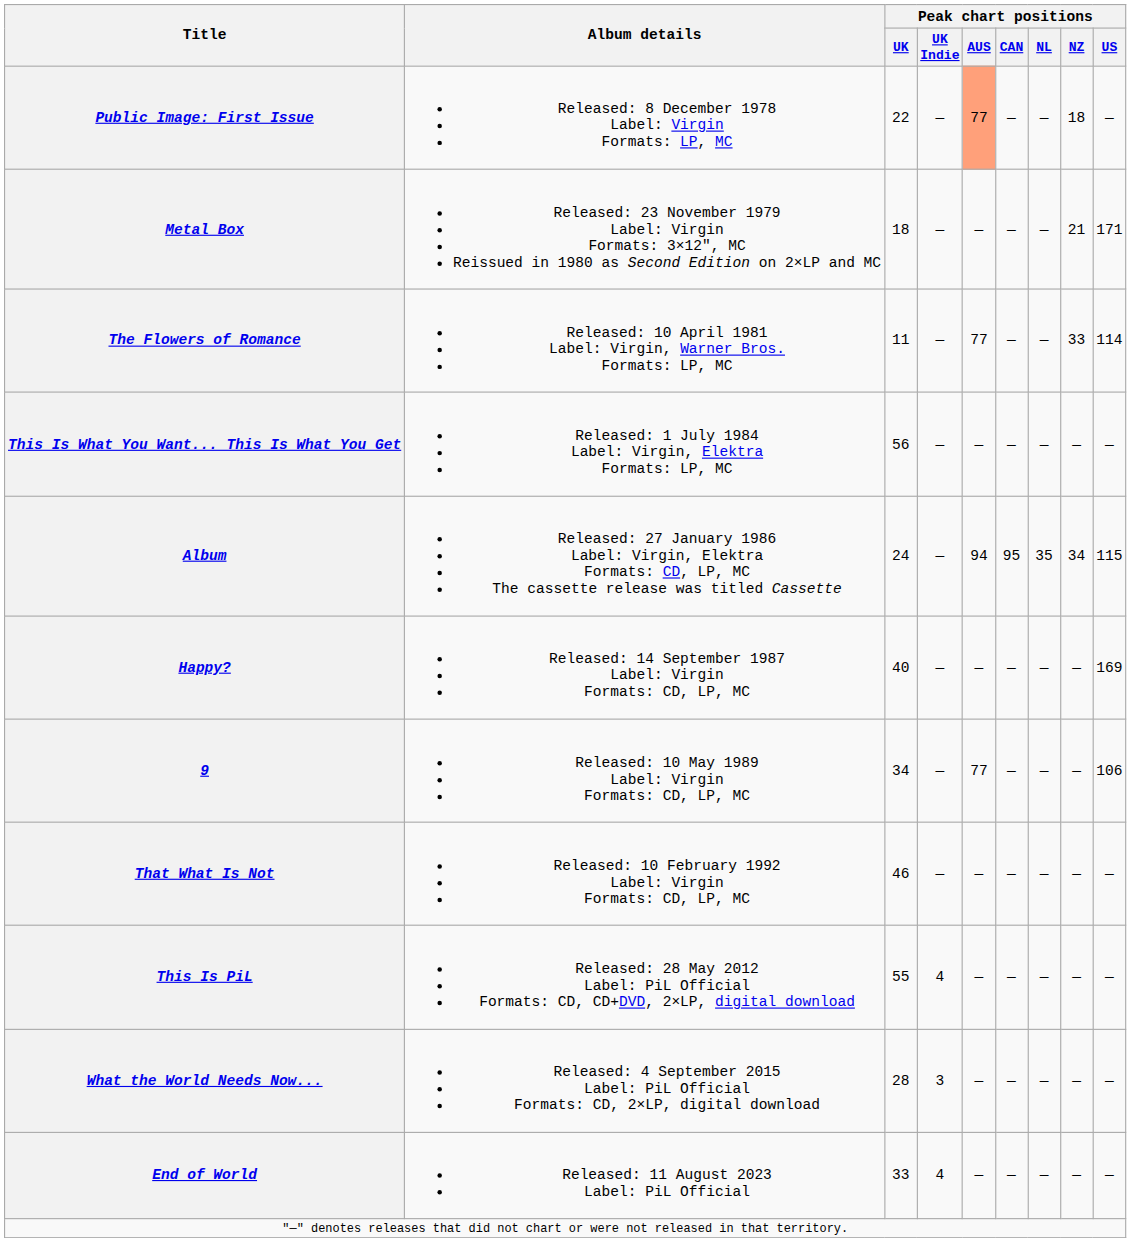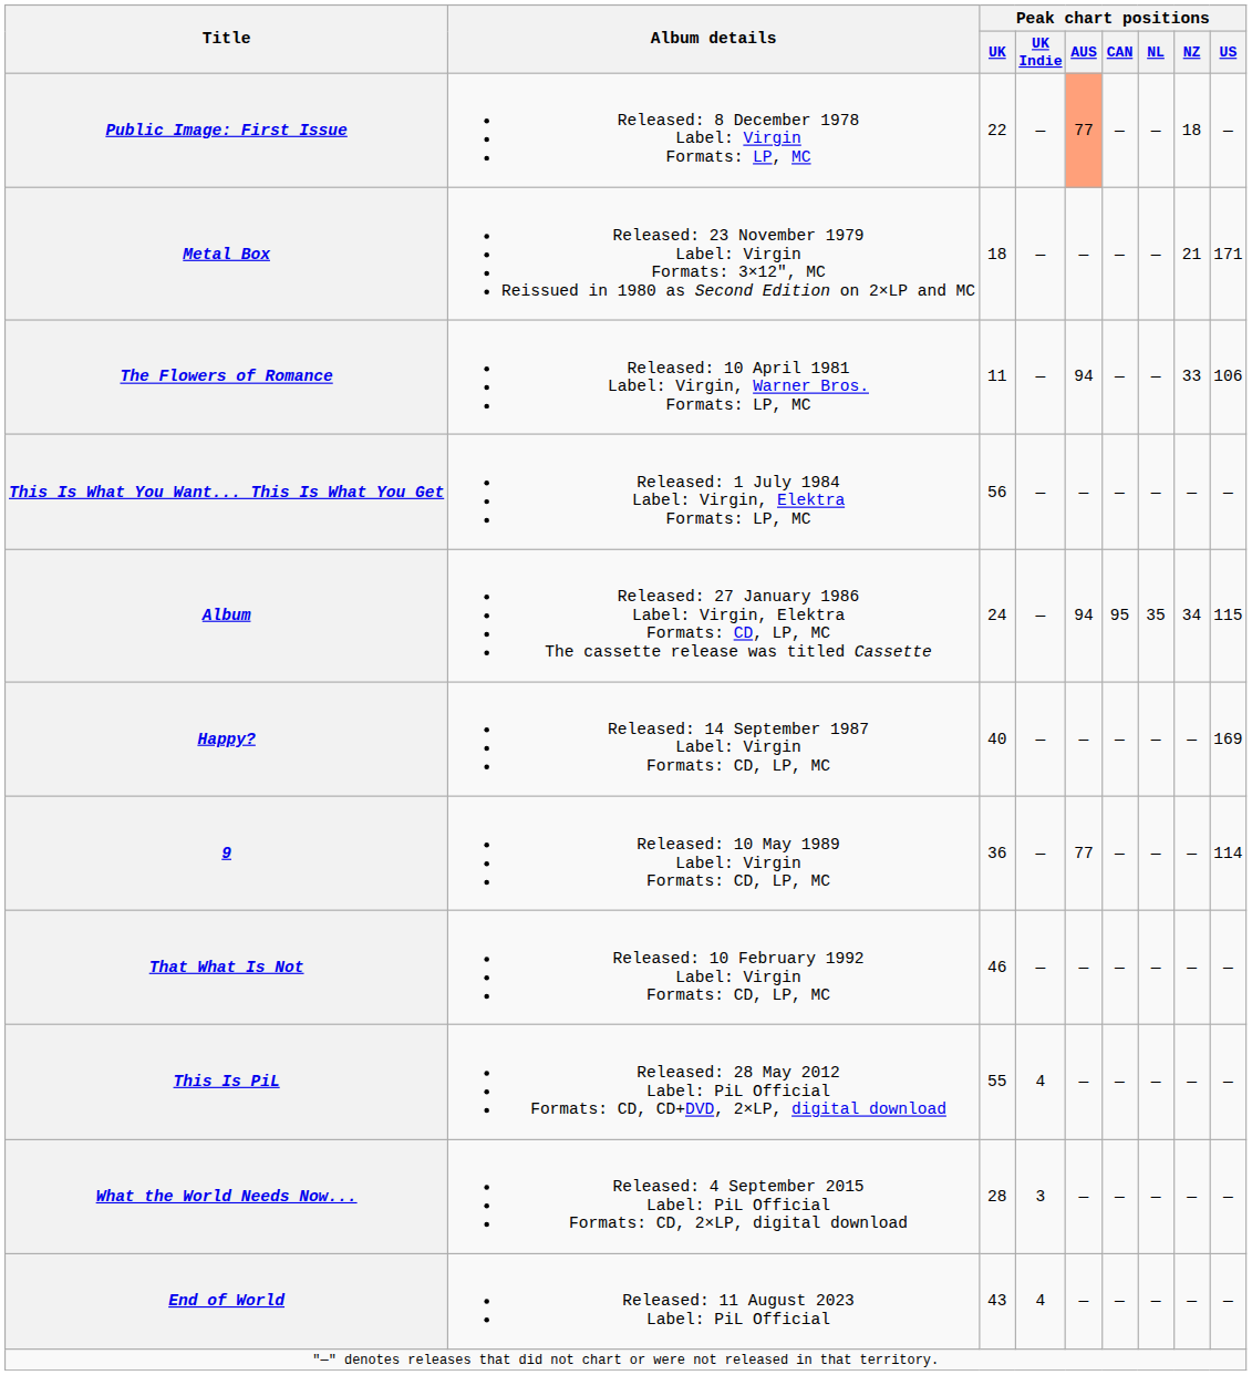The Flowers of Romance | Peak chart positions / AUS: 77 -> 94
The Flowers of Romance | Peak chart positions / US: 114 -> 106
9 | Peak chart positions / UK: 34 -> 36
9 | Peak chart positions / US: 106 -> 114
End of World | Peak chart positions / UK: 33 -> 43
